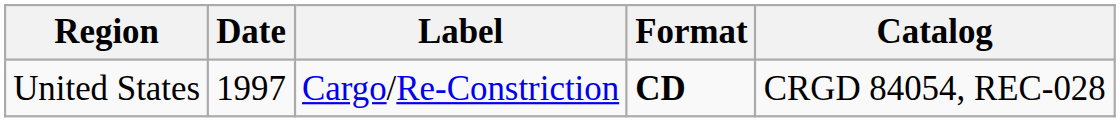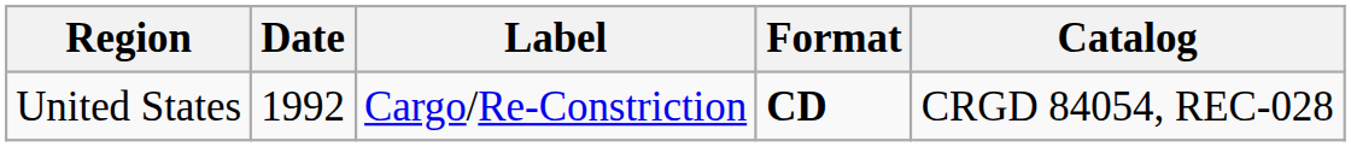United States | Date: 1997 -> 1992
